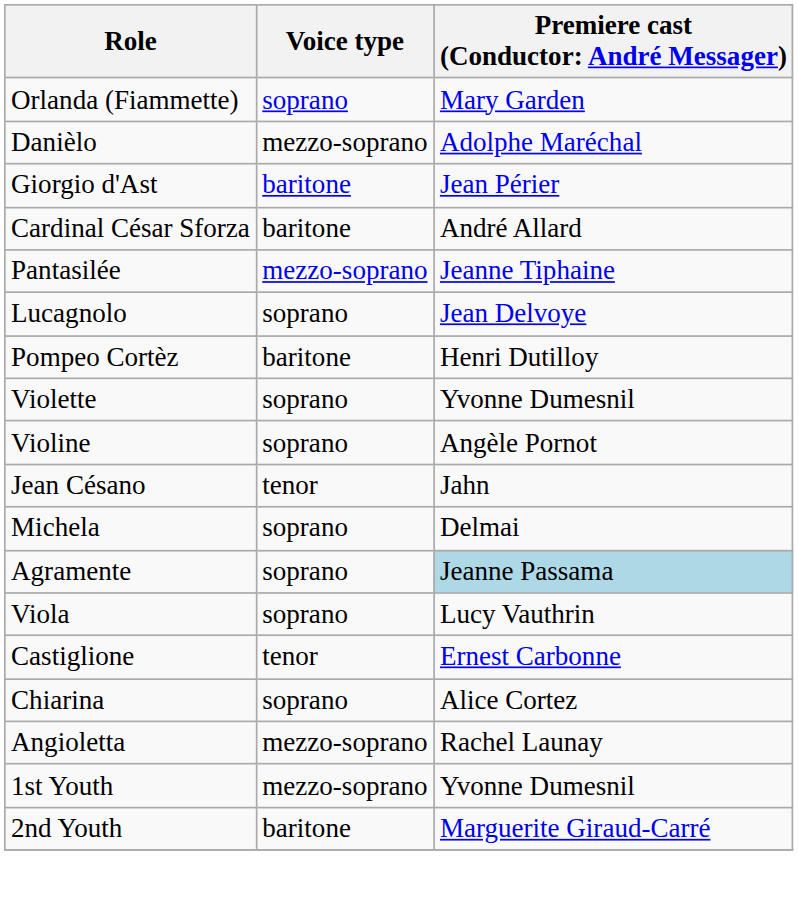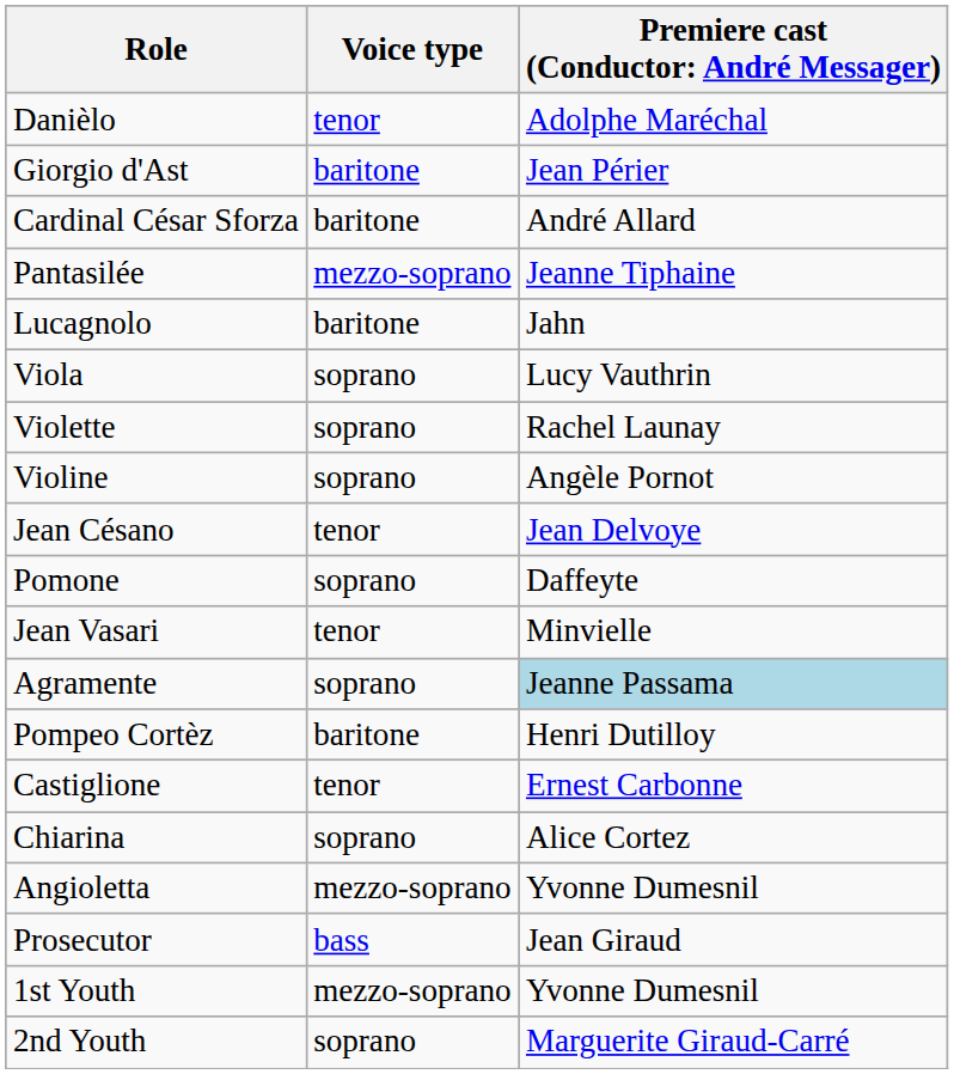- row: Orlanda (Fiammette) | soprano | Mary Garden
Danièlo | Voice type: mezzo-soprano -> tenor
Lucagnolo | Voice type: soprano -> baritone
Lucagnolo | column 3: Jean Delvoye -> Jahn
rows swapped: Viola <-> Pompeo Cortèz
Violette | column 3: Yvonne Dumesnil -> Rachel Launay
Jean Césano | column 3: Jahn -> Jean Delvoye
+ row: Pomone | soprano | Daffeyte
- row: Michela | soprano | Delmai
+ row: Jean Vasari | tenor | Minvielle
Angioletta | column 3: Rachel Launay -> Yvonne Dumesnil
+ row: Prosecutor | bass | Jean Giraud
2nd Youth | Voice type: baritone -> soprano
